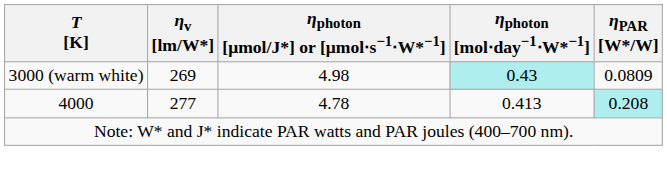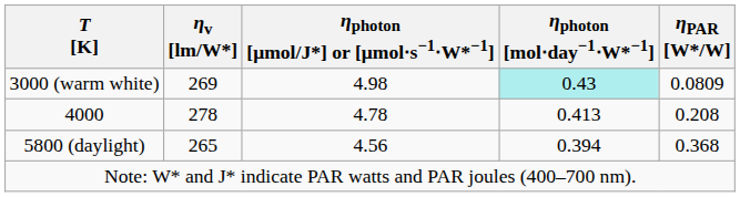4000 | ηv [lm/W*]: 277 -> 278
4000 | ηPAR [W*/W]: paleturquoise background -> no background
+ row: 5800 (daylight) | 265 | 4.56 | 0.394 | 0.368
